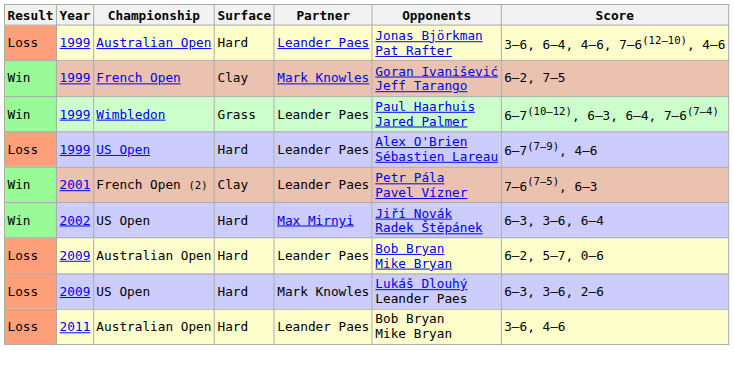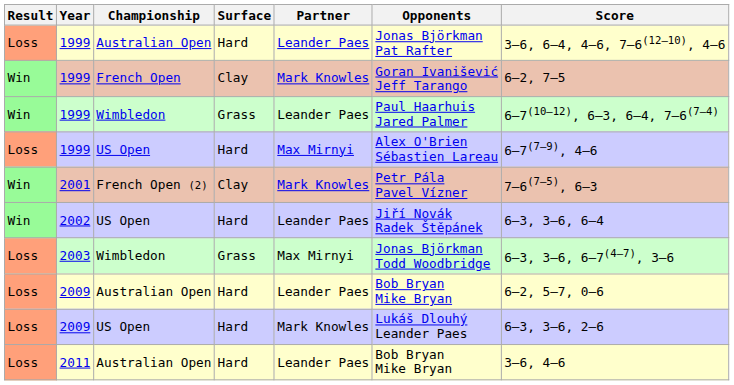1999 / US Open | Partner: Leander Paes -> Max Mirnyi
2001 | Partner: Leander Paes -> Mark Knowles
2002 | Partner: Max Mirnyi -> Leander Paes
+ row: Loss | 2003 | Wimbledon | Grass | Max Mirnyi | Jonas Björkman Todd Woodbridge | 6–3, 3–6, 6–7(4–7), 3–6
